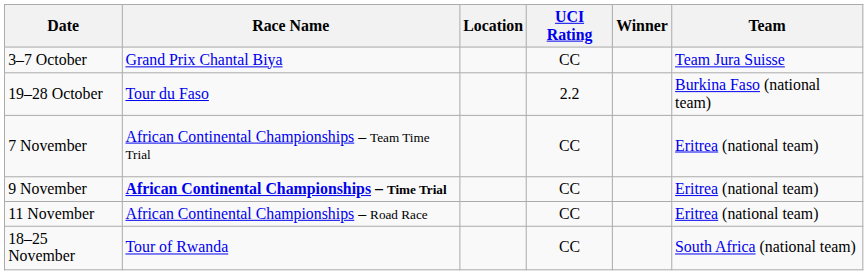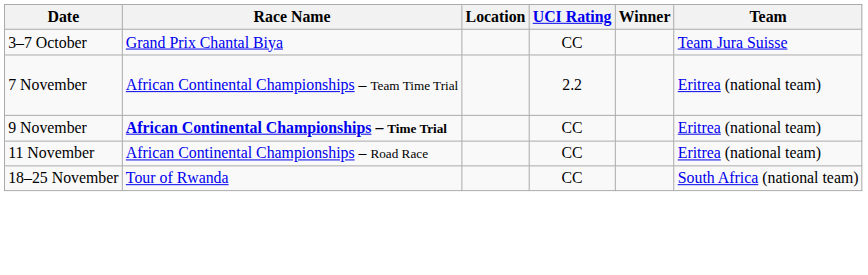- row: 19–28 October | Tour du Faso | 2.2 | Burkina Faso (national team)
7 November | UCI Rating: CC -> 2.2
